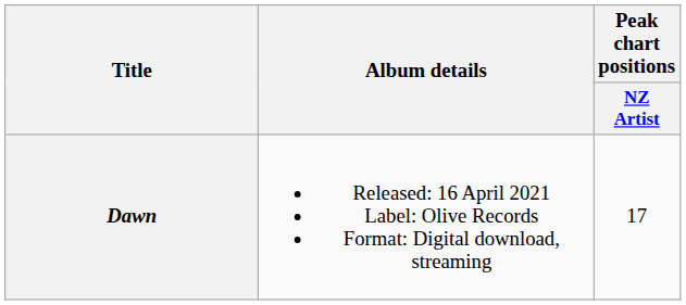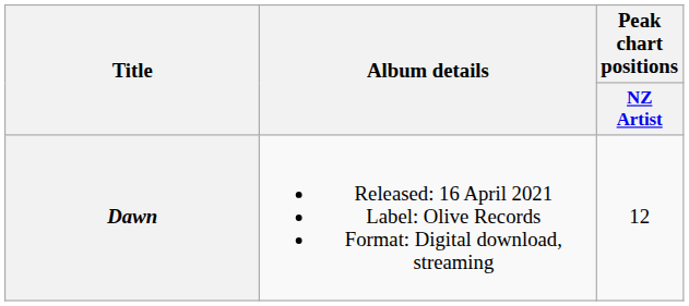Dawn | Peak chart positions / NZ Artist: 17 -> 12
